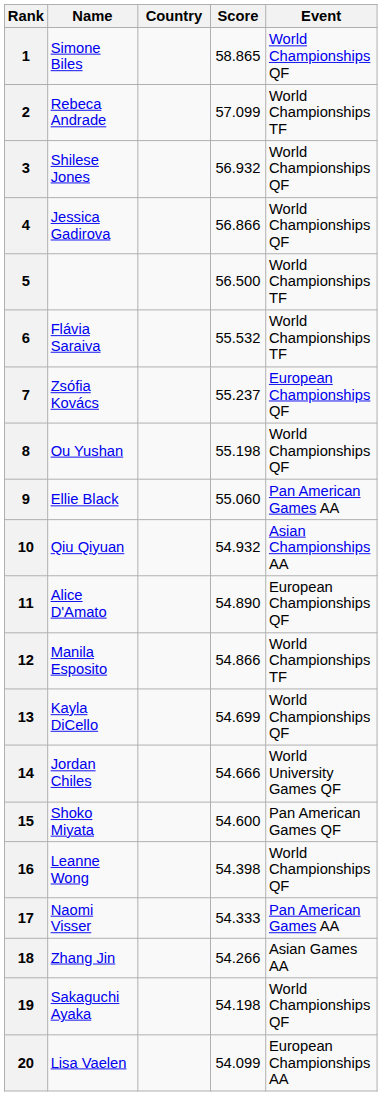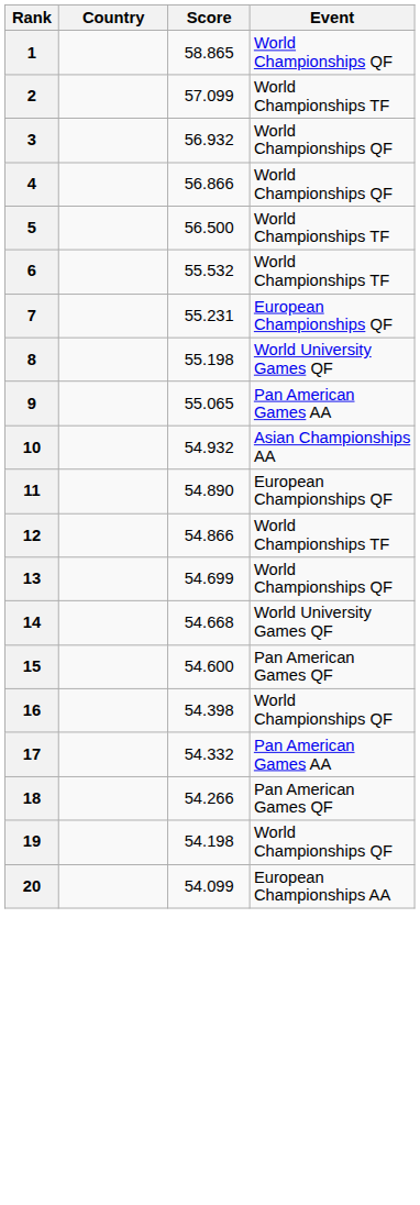- column: Name | Simone Biles | Rebeca Andrade | Shilese Jones | Jessica Gadirova | Flávia Saraiva | Zsófia Kovács | Ou Yushan | Ellie Black | Qiu Qiyuan | Alice D'Amato | Manila Esposito | Kayla DiCello | Jordan Chiles | Shoko Miyata | Leanne Wong | Naomi Visser | Zhang Jin | Sakaguchi Ayaka | Lisa Vaelen
7 | Score: 55.237 -> 55.231
8 | Event: World Championships QF -> World University Games QF
9 | Score: 55.060 -> 55.065
14 | Score: 54.666 -> 54.668
17 | Score: 54.333 -> 54.332
18 | Event: Asian Games AA -> Pan American Games QF
